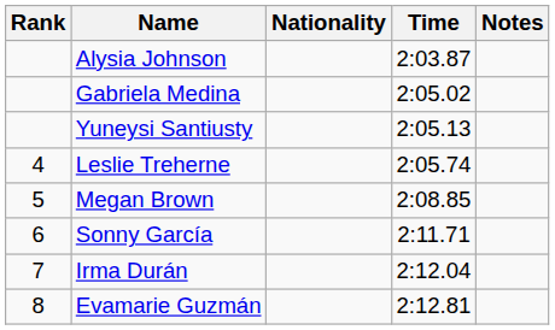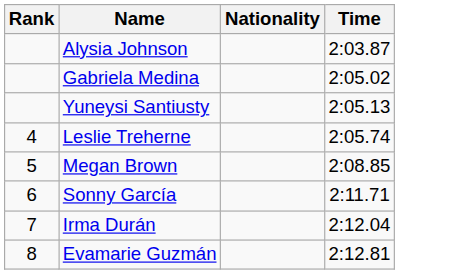- column: Notes
